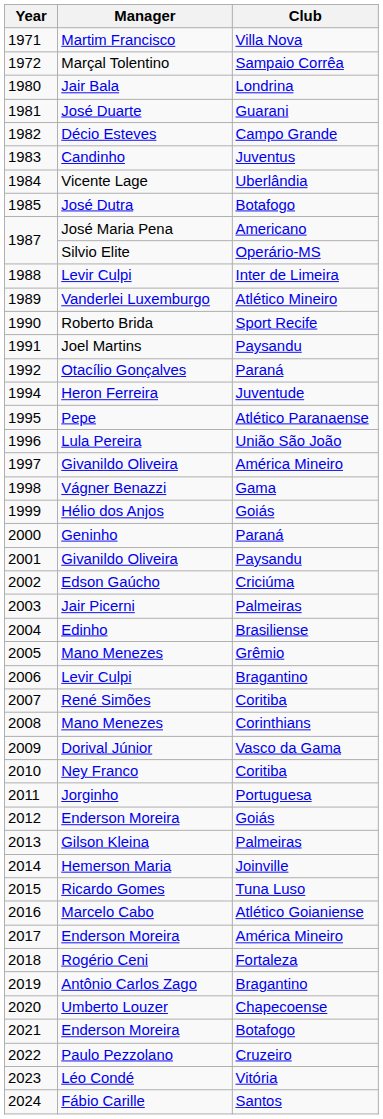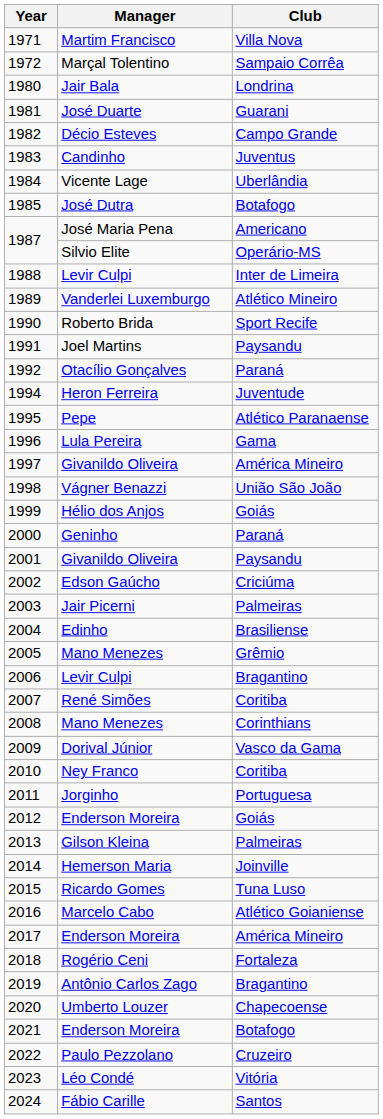1996 | Club: União São João -> Gama
1998 | Club: Gama -> União São João
